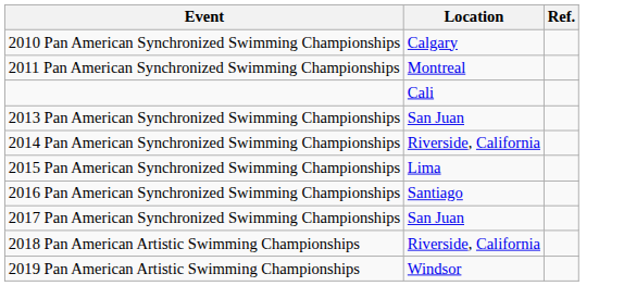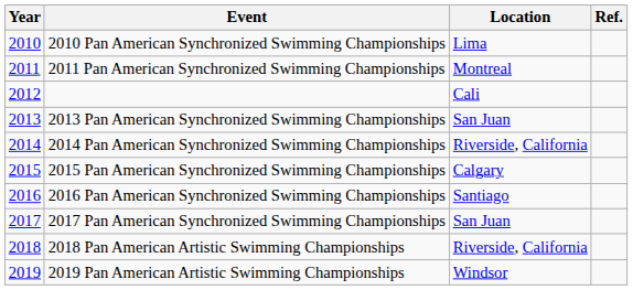+ column: Year | 2010 | 2011 | 2012 | 2013 | 2014 | 2015 | 2016 | 2017 | 2018 | 2019
2010 Pan American Synchronized Swimming Championships | Location: Calgary -> Lima
2015 Pan American Synchronized Swimming Championships | Location: Lima -> Calgary
